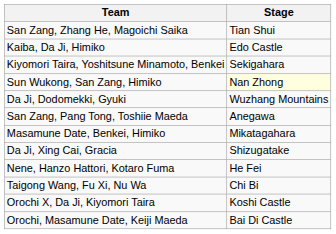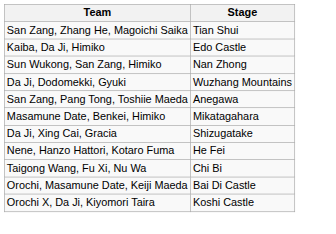- row: Kiyomori Taira, Yoshitsune Minamoto, Benkei | Sekigahara
Sun Wukong, San Zang, Himiko | Stage: lightyellow background -> no background
rows swapped: Orochi, Masamune Date, Keiji Maeda <-> Orochi X, Da Ji, Kiyomori Taira
